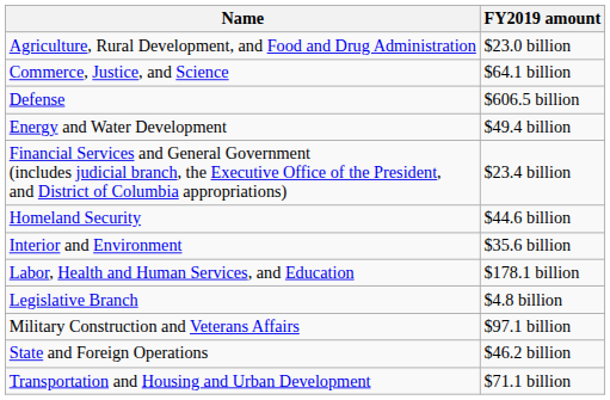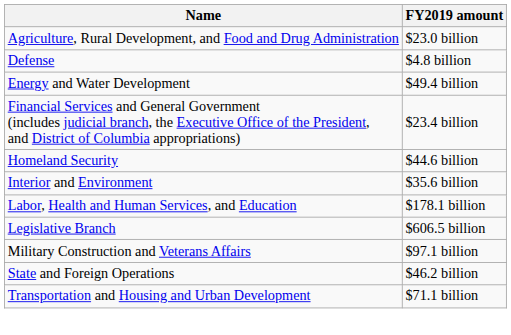- row: Commerce, Justice, and Science | $64.1 billion
Defense | FY2019 amount: $606.5 billion -> $4.8 billion
Legislative Branch | FY2019 amount: $4.8 billion -> $606.5 billion
